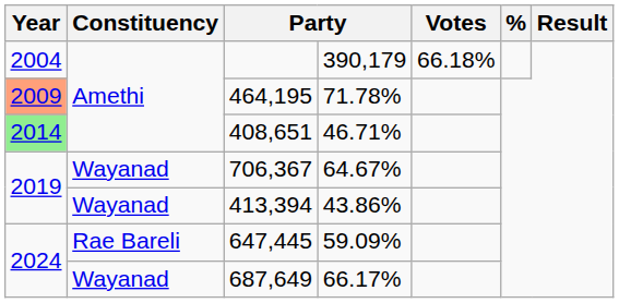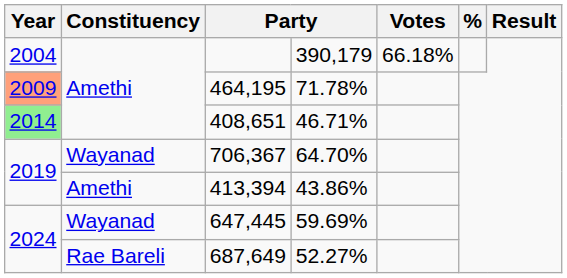706,367 | column 4: 64.67% -> 64.70%
413,394 | Constituency: Wayanad -> Amethi
647,445 | Constituency: Rae Bareli -> Wayanad
647,445 | column 4: 59.09% -> 59.69%
687,649 | Constituency: Wayanad -> Rae Bareli
687,649 | column 4: 66.17% -> 52.27%
